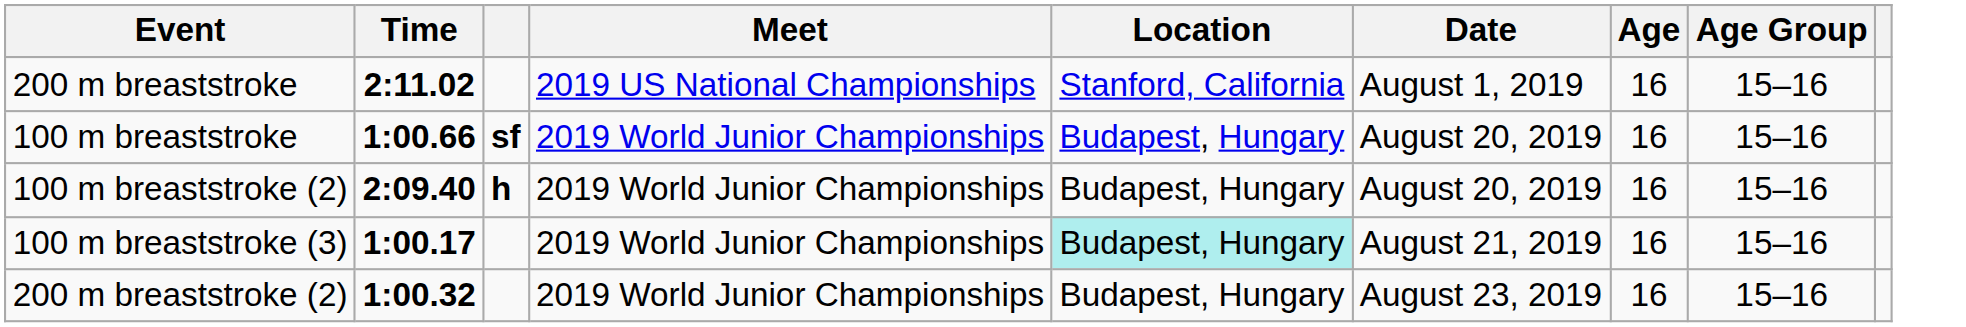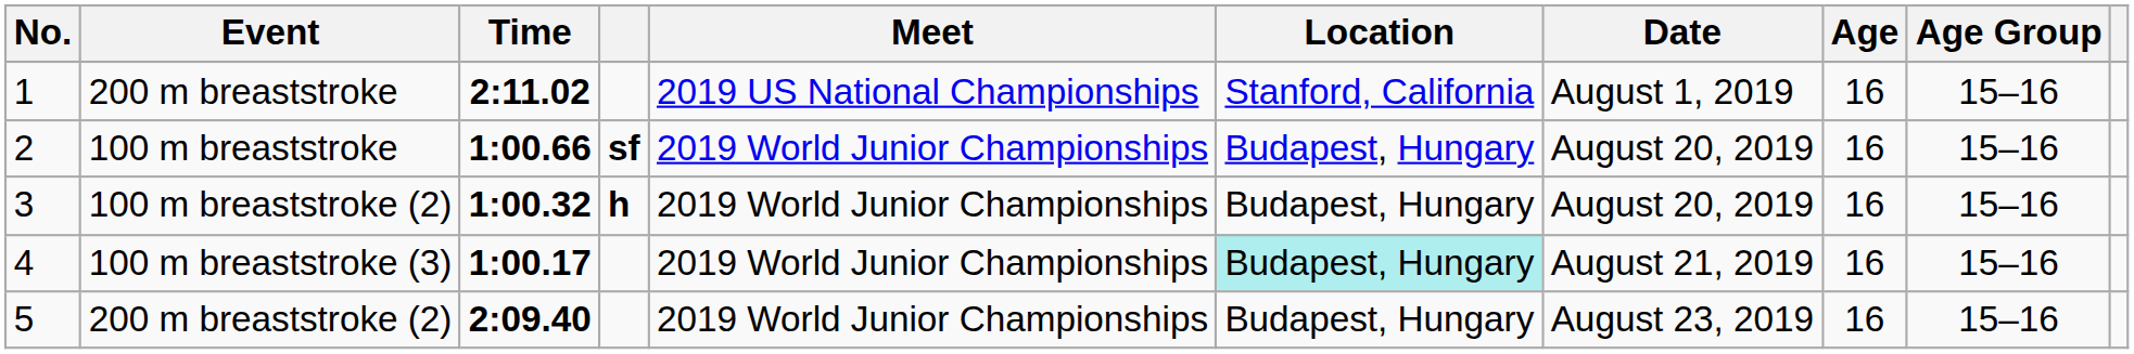+ column: No. | 1 | 2 | 3 | 4 | 5
100 m breaststroke (2) | Time: 2:09.40 -> 1:00.32
200 m breaststroke (2) | Time: 1:00.32 -> 2:09.40
